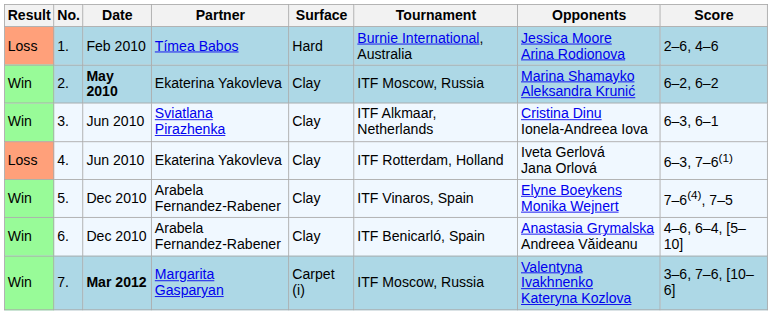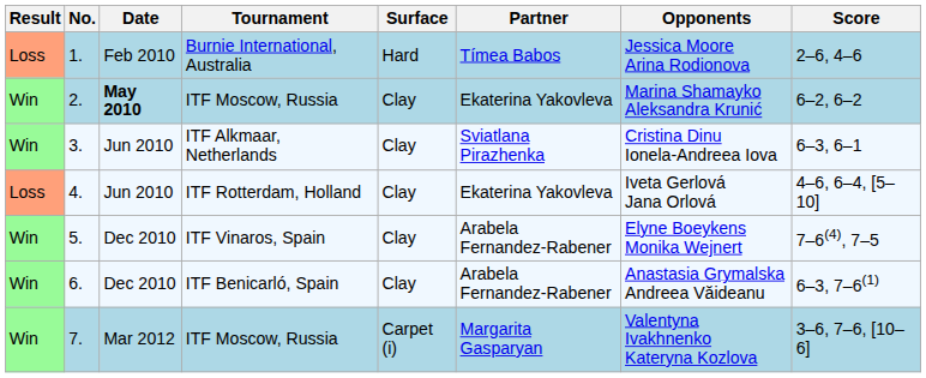columns swapped: Tournament <-> Partner
4. | Score: 6–3, 7–6(1) -> 4–6, 6–4, [5–10]
6. | Score: 4–6, 6–4, [5–10] -> 6–3, 7–6(1)
7. | Date: bold -> normal
